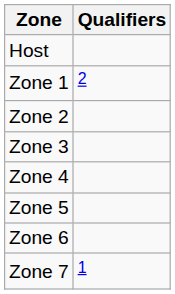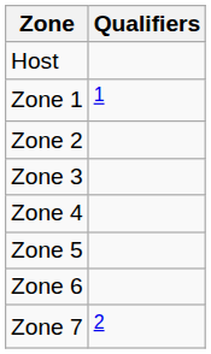Zone 1 | Qualifiers: 2 -> 1
Zone 7 | Qualifiers: 1 -> 2
